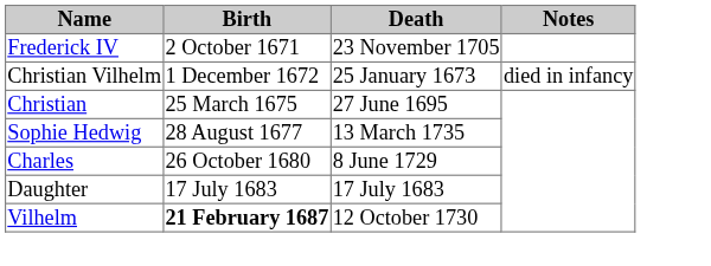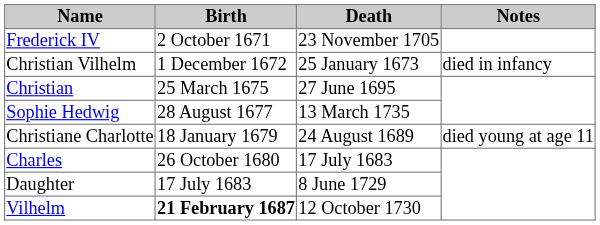+ row: Christiane Charlotte | 18 January 1679 | 24 August 1689 | died young at age 11
Charles | Death: 8 June 1729 -> 17 July 1683
Daughter | Death: 17 July 1683 -> 8 June 1729
